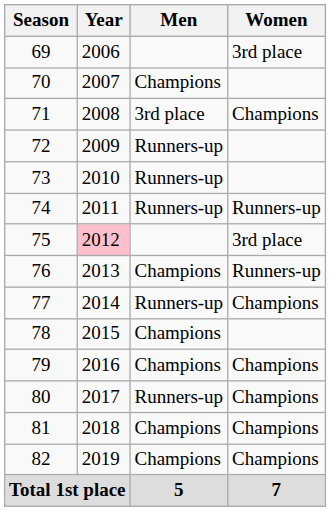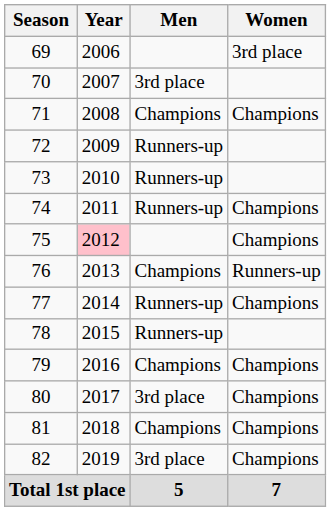70 | Men: Champions -> 3rd place
71 | Men: 3rd place -> Champions
74 | Women: Runners-up -> Champions
75 | Women: 3rd place -> Champions
78 | Men: Champions -> Runners-up
80 | Men: Runners-up -> 3rd place
82 | Men: Champions -> 3rd place
